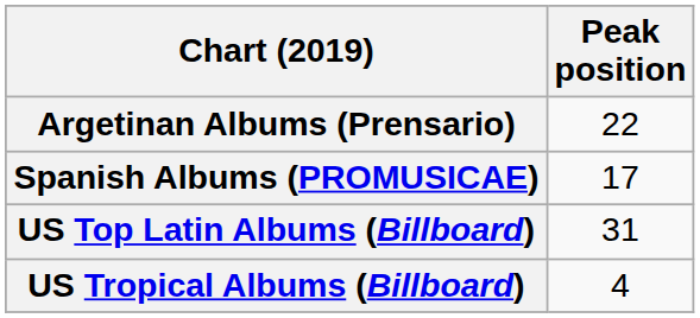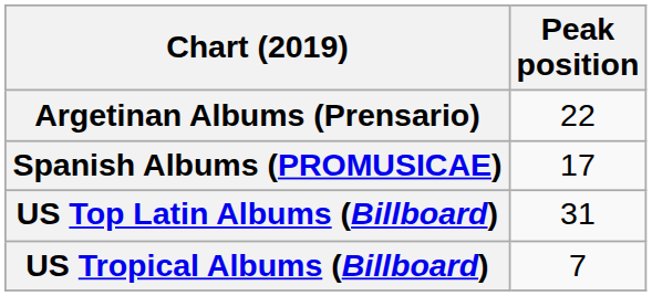US Tropical Albums (Billboard) | Peak position: 4 -> 7
